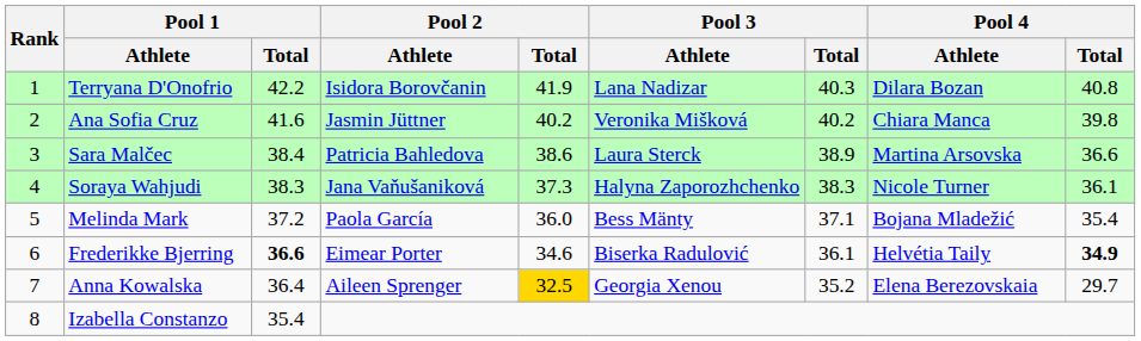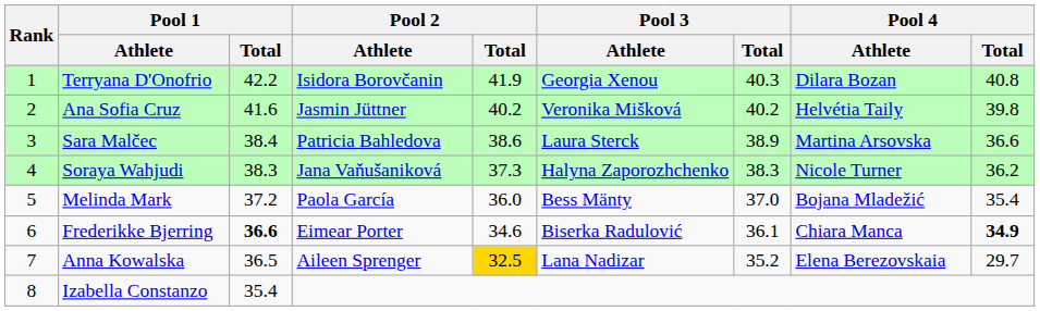Terryana D'Onofrio | Pool 3 / Athlete: Lana Nadizar -> Georgia Xenou
Ana Sofia Cruz | Pool 4 / Athlete: Chiara Manca -> Helvétia Taily
Soraya Wahjudi | Pool 4 / Total: 36.1 -> 36.2
Melinda Mark | Pool 3 / Total: 37.1 -> 37.0
Frederikke Bjerring | Pool 4 / Athlete: Helvétia Taily -> Chiara Manca
Anna Kowalska | Pool 1 / Total: 36.4 -> 36.5
Anna Kowalska | Pool 3 / Athlete: Georgia Xenou -> Lana Nadizar
